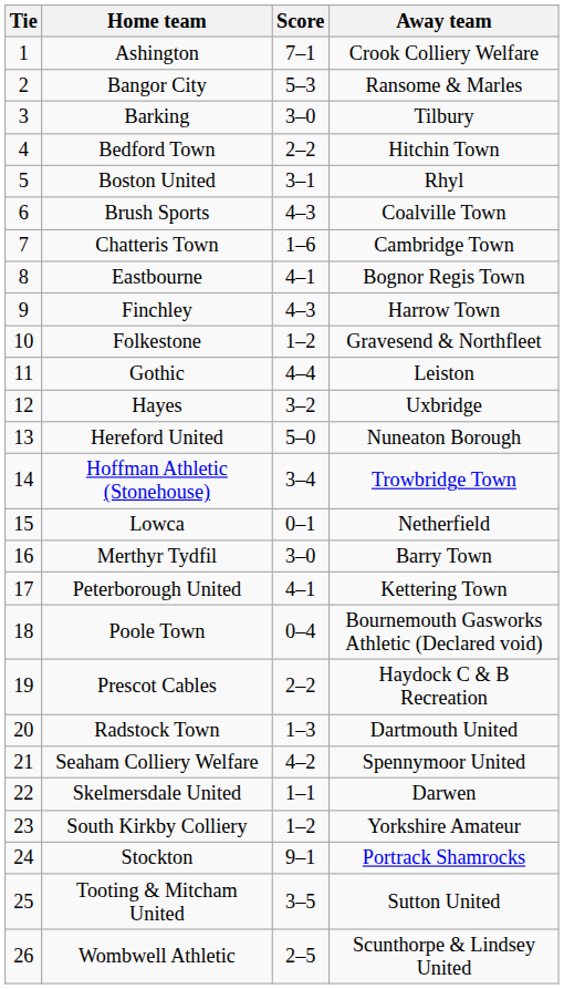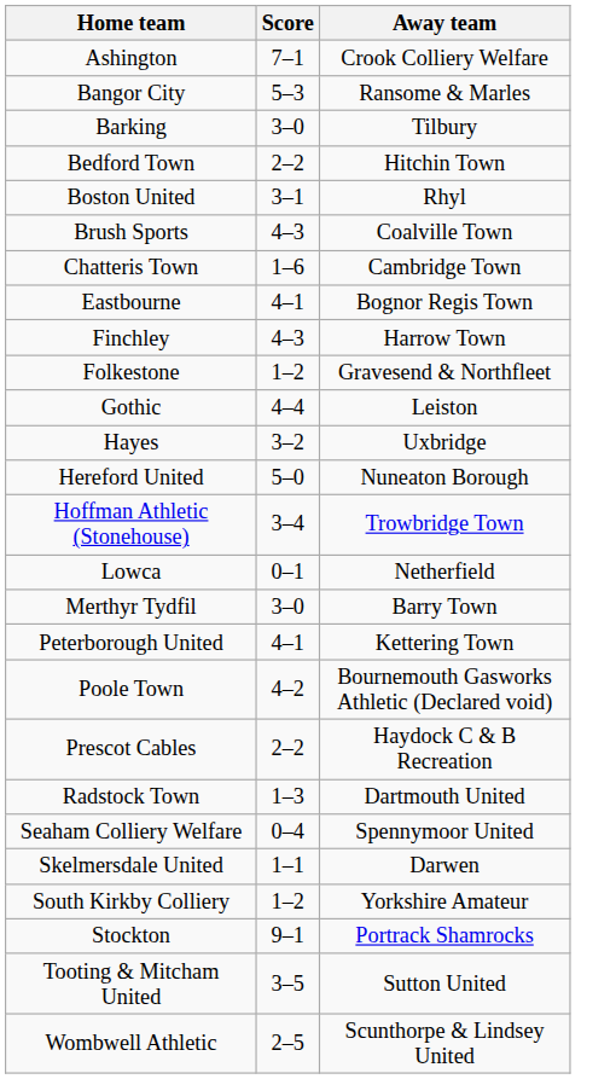- column: Tie | 1 | 2 | 3 | 4 | 5 | 6 | 7 | 8 | 9 | 10 | 11 | 12 | 13 | 14 | 15 | 16 | 17 | 18 | 19 | 20 | 21 | 22 | 23 | 24 | 25 | 26
Poole Town | Score: 0–4 -> 4–2
Seaham Colliery Welfare | Score: 4–2 -> 0–4
